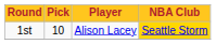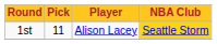1st | Pick: 10 -> 11
